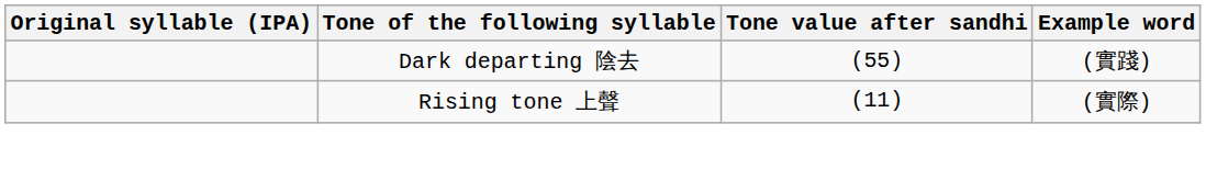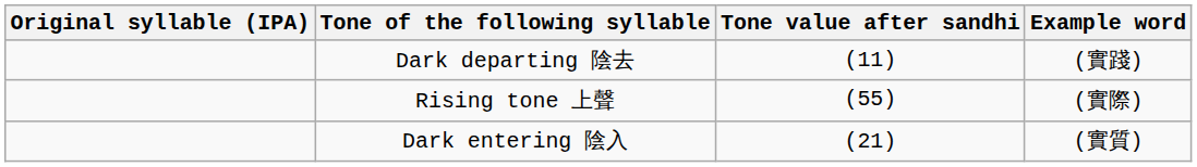Dark departing 陰去 | Tone value after sandhi: (55) -> (11)
Rising tone 上聲 | Tone value after sandhi: (11) -> (55)
+ row: Dark entering 陰入 | (21) | (實質)
